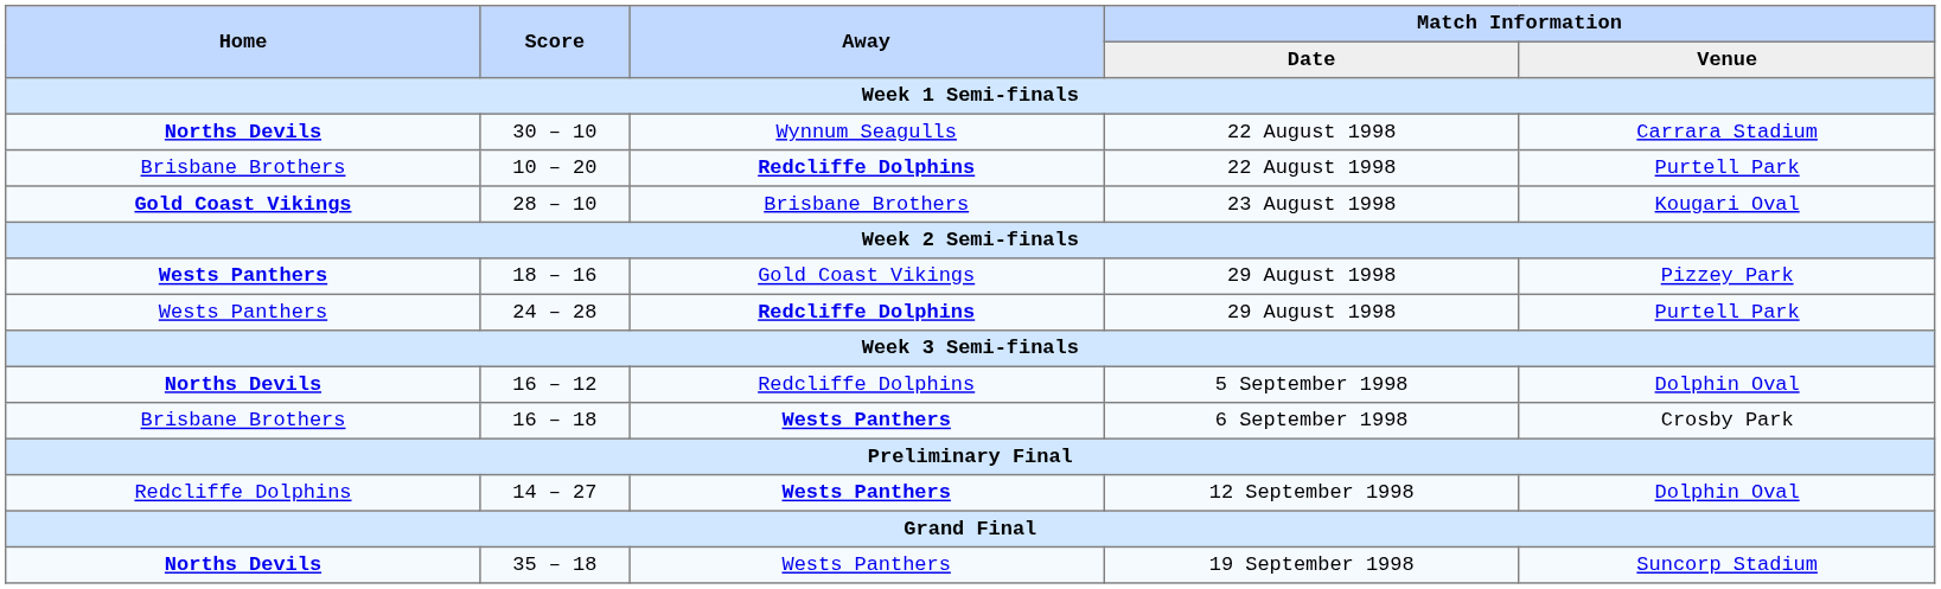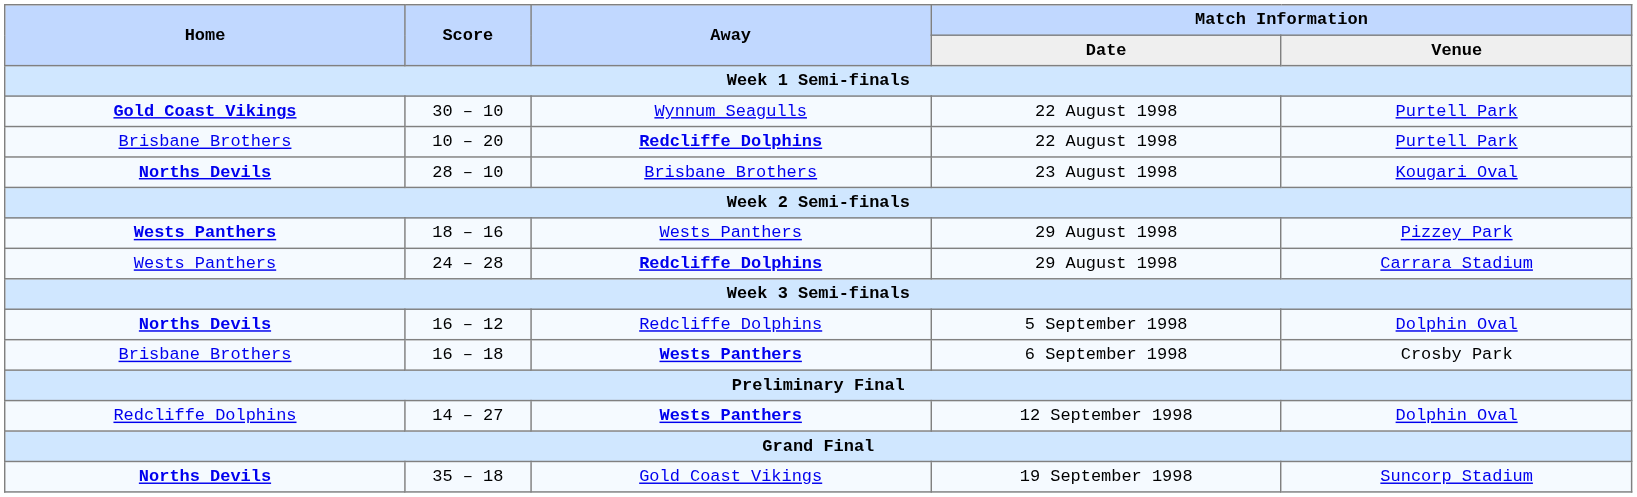30 – 10 | Home: Norths Devils -> Gold Coast Vikings
30 – 10 | Match Information / Venue: Carrara Stadium -> Purtell Park
28 – 10 | Home: Gold Coast Vikings -> Norths Devils
18 – 16 | Away: Gold Coast Vikings -> Wests Panthers
24 – 28 | Match Information / Venue: Purtell Park -> Carrara Stadium
35 – 18 | Away: Wests Panthers -> Gold Coast Vikings
